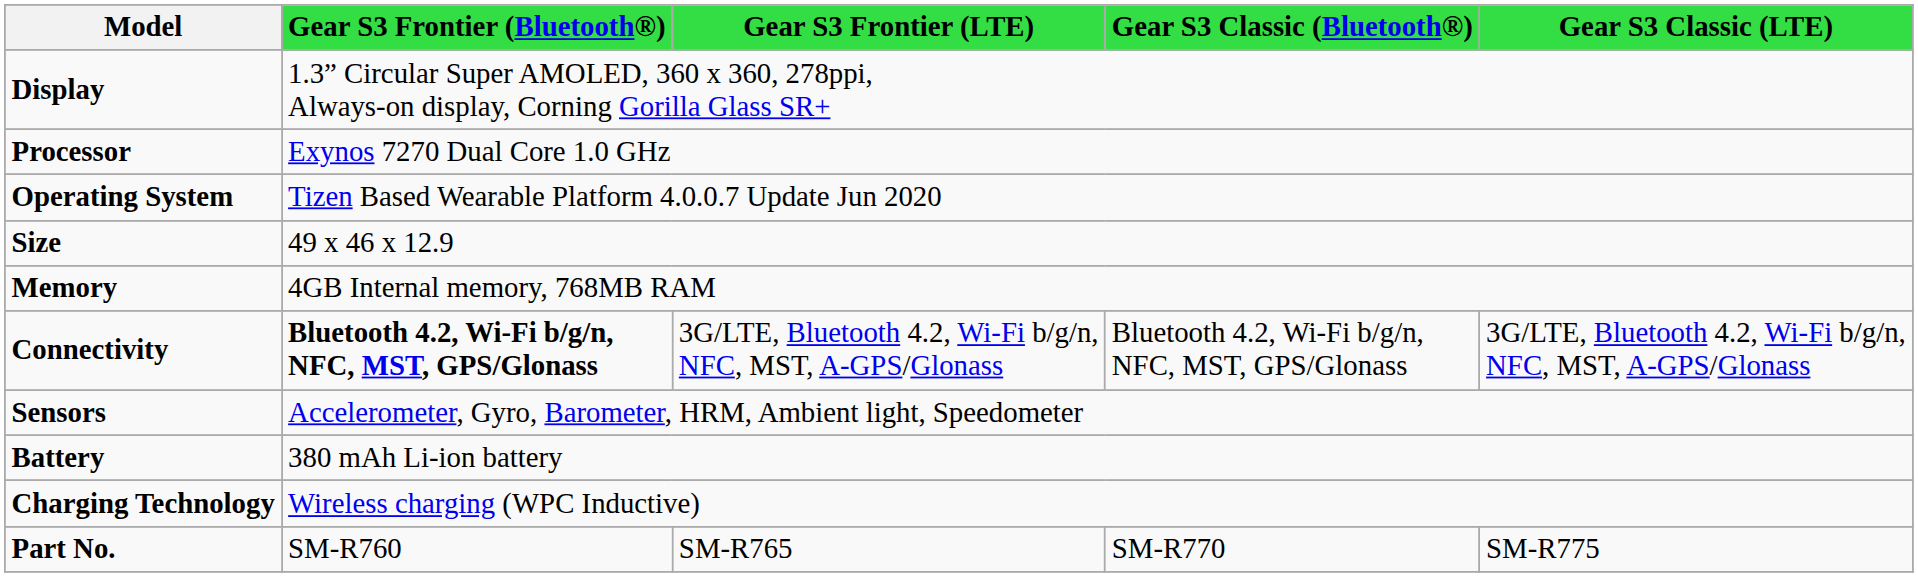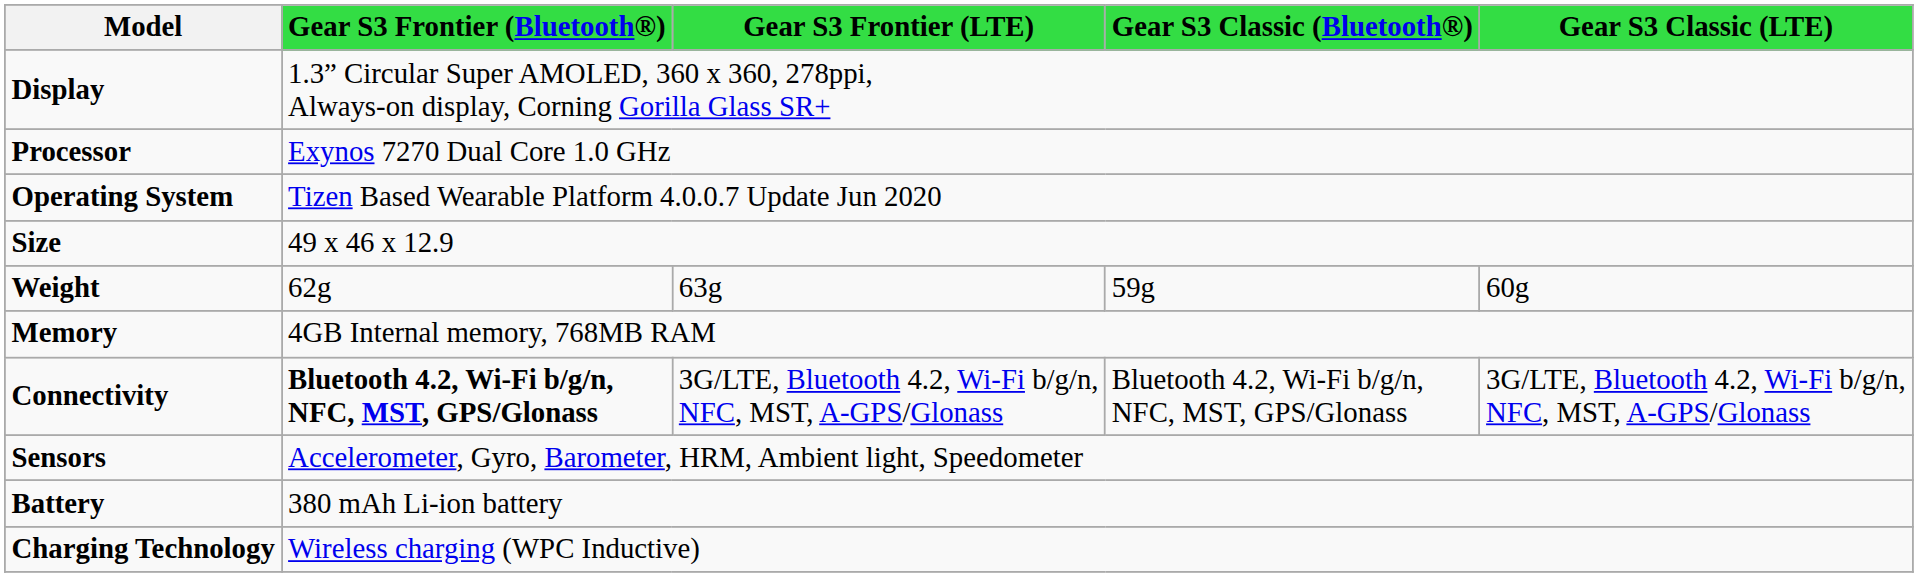+ row: Weight | 62g | 63g | 59g | 60g
- row: Part No. | SM-R760 | SM-R765 | SM-R770 | SM-R775
